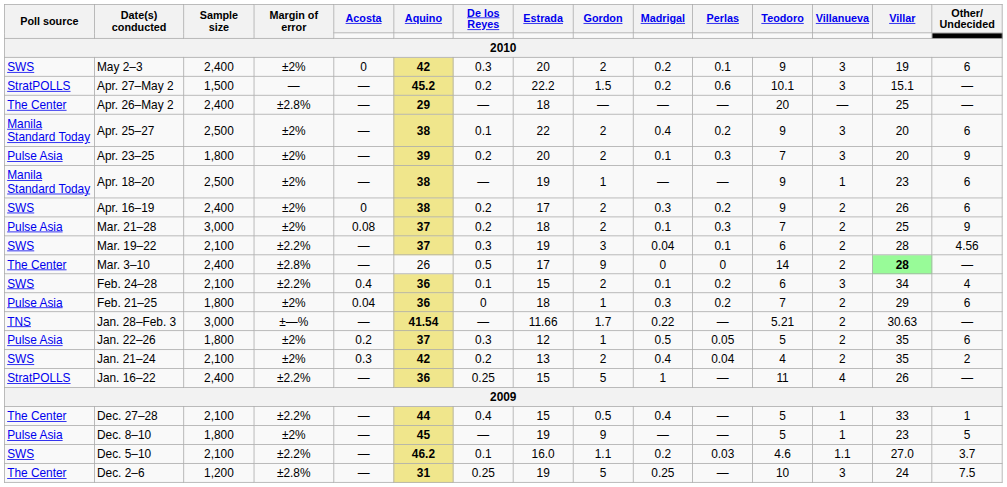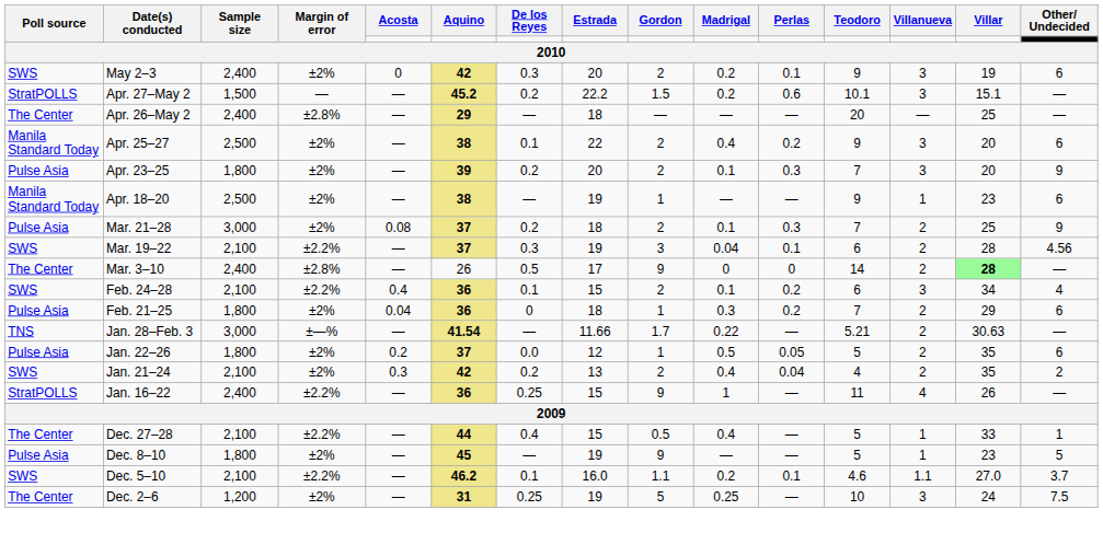- row: SWS | Apr. 16–19 | 2,400 | ±2% | 0 | 38 | 0.2 | 17 | 2 | 0.3 | 0.2 | 9 | 2 | 26 | 6
Jan. 22–26 | De los Reyes: 0.3 -> 0.0
Jan. 16–22 | Gordon: 5 -> 9
Dec. 5–10 | Perlas: 0.03 -> 0.1
Dec. 2–6 | Margin of error: ±2.8% -> ±2%
